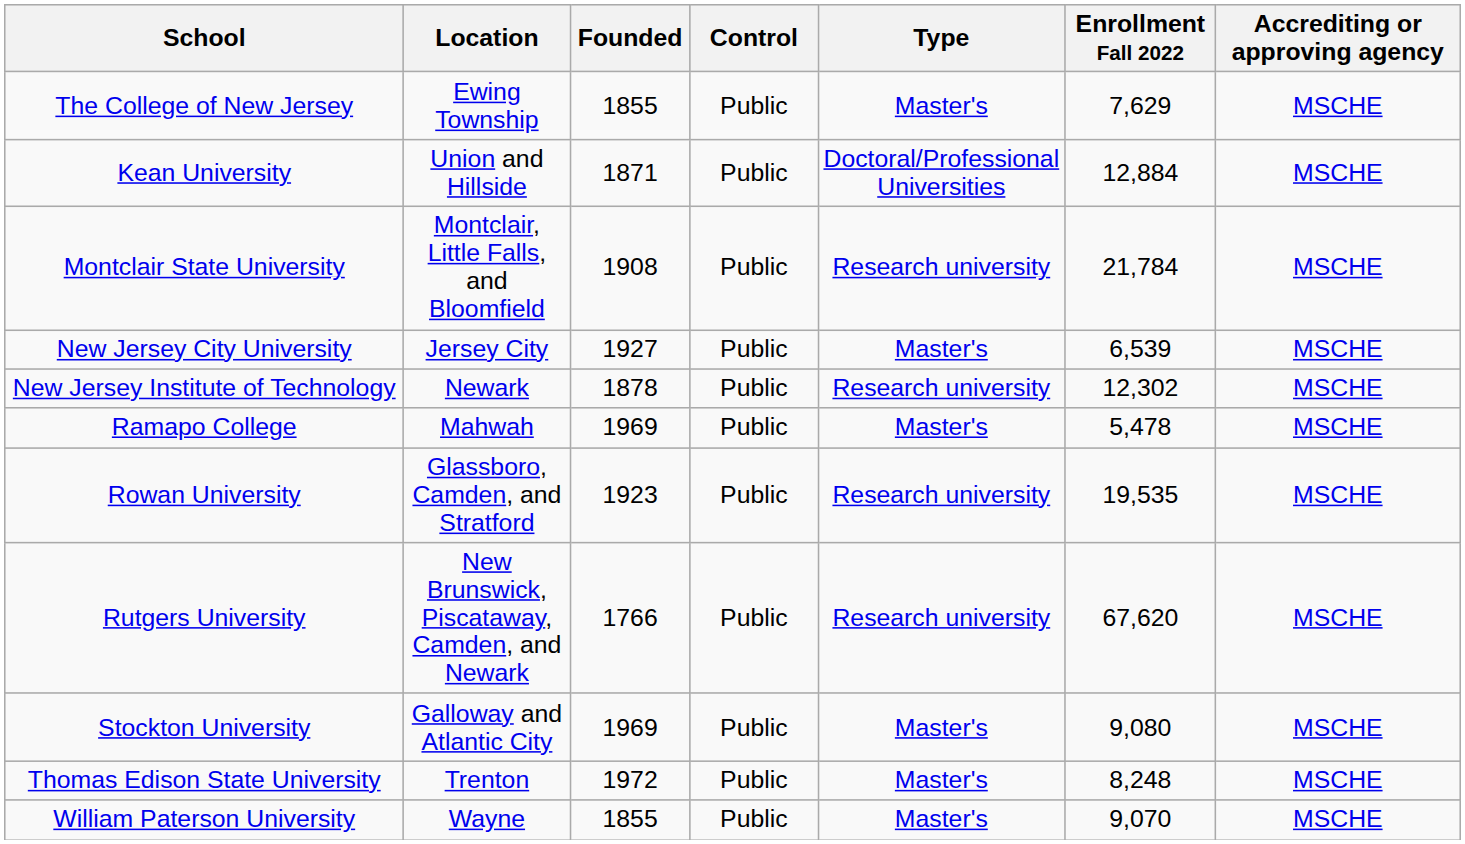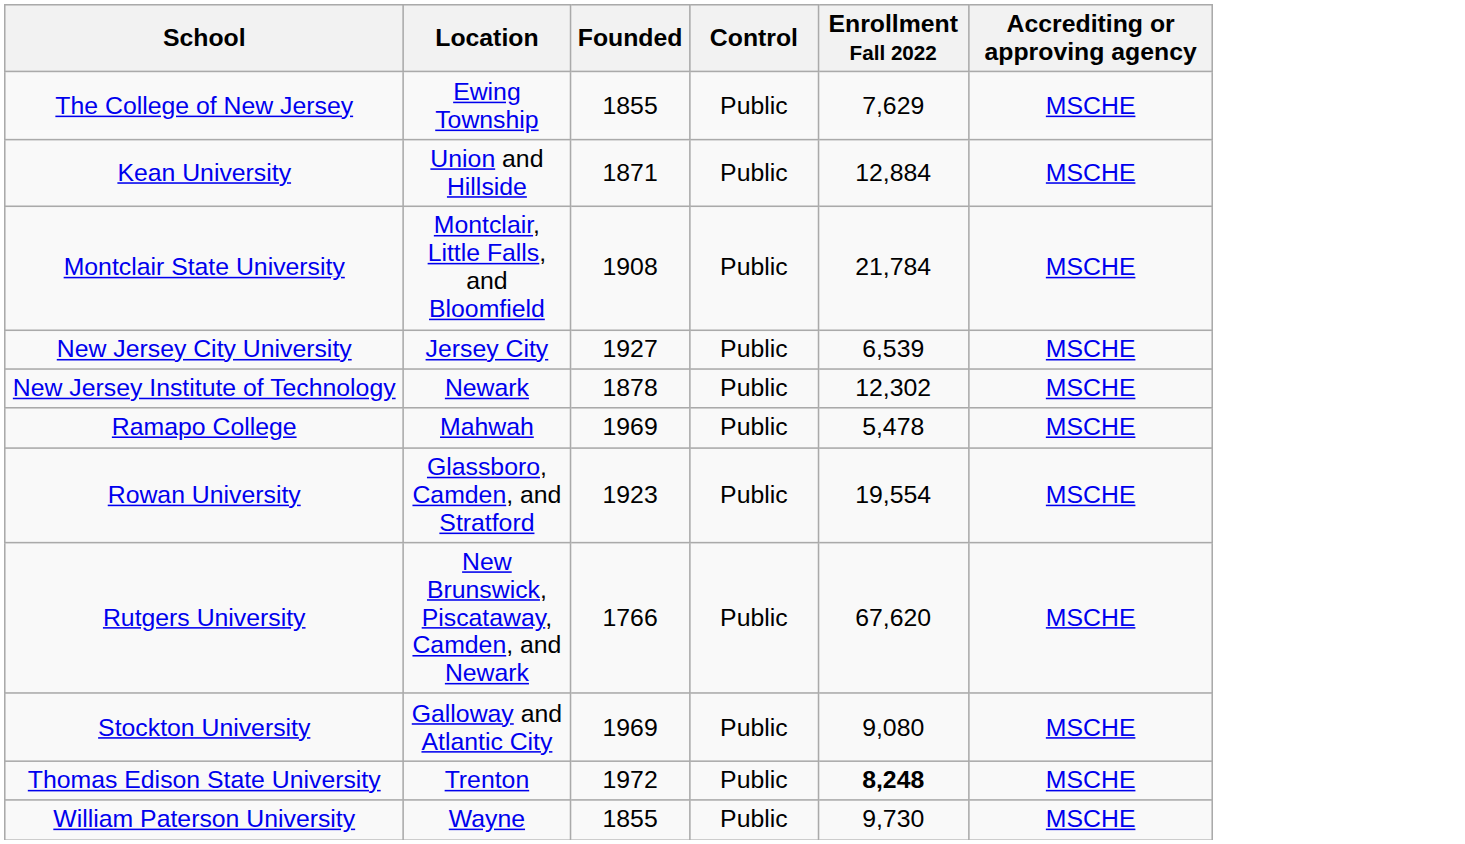- column: Type | Master's | Doctoral/Professional Universities | Research university | Master's | Research university | Master's | Research university | Research university | Master's | Master's | Master's
Rowan University | Enrollment Fall 2022: 19,535 -> 19,554
Thomas Edison State University | Enrollment Fall 2022: normal -> bold
William Paterson University | Enrollment Fall 2022: 9,070 -> 9,730
